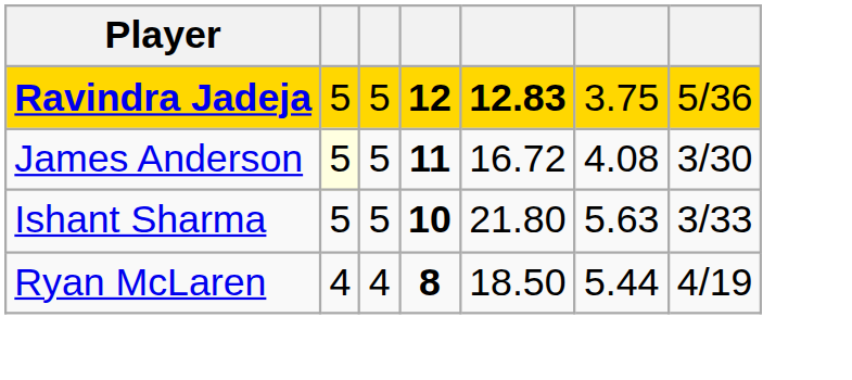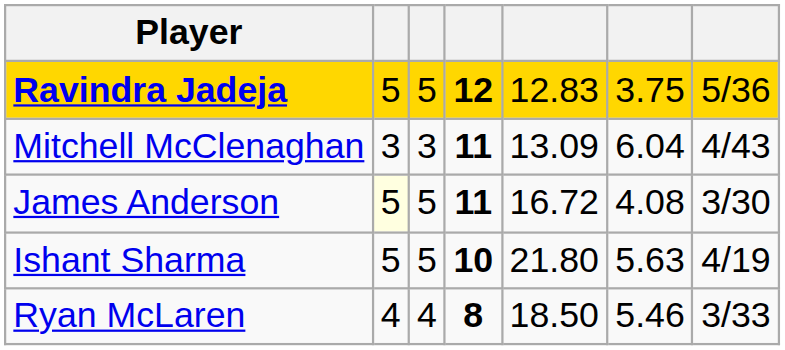Ravindra Jadeja | column 5: bold -> normal
+ row: Mitchell McClenaghan | 3 | 3 | 11 | 13.09 | 6.04 | 4/43
Ishant Sharma | column 7: 3/33 -> 4/19
Ryan McLaren | column 6: 5.44 -> 5.46
Ryan McLaren | column 7: 4/19 -> 3/33
